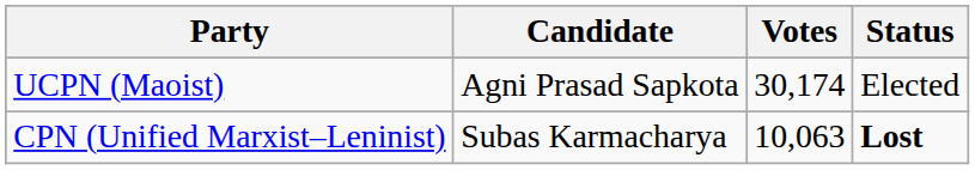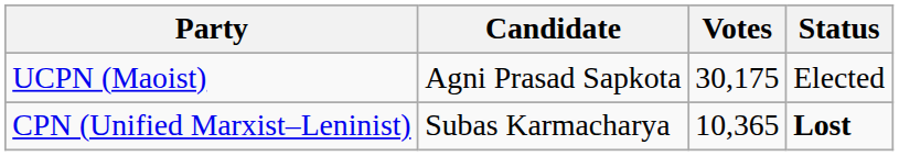UCPN (Maoist) | Votes: 30,174 -> 30,175
CPN (Unified Marxist–Leninist) | Votes: 10,063 -> 10,365
